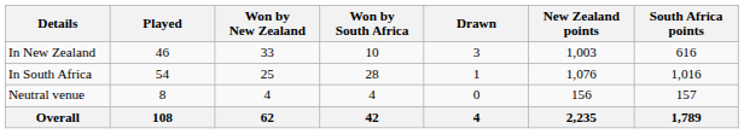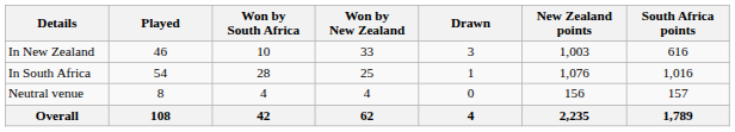columns swapped: Won by New Zealand <-> Won by South Africa
